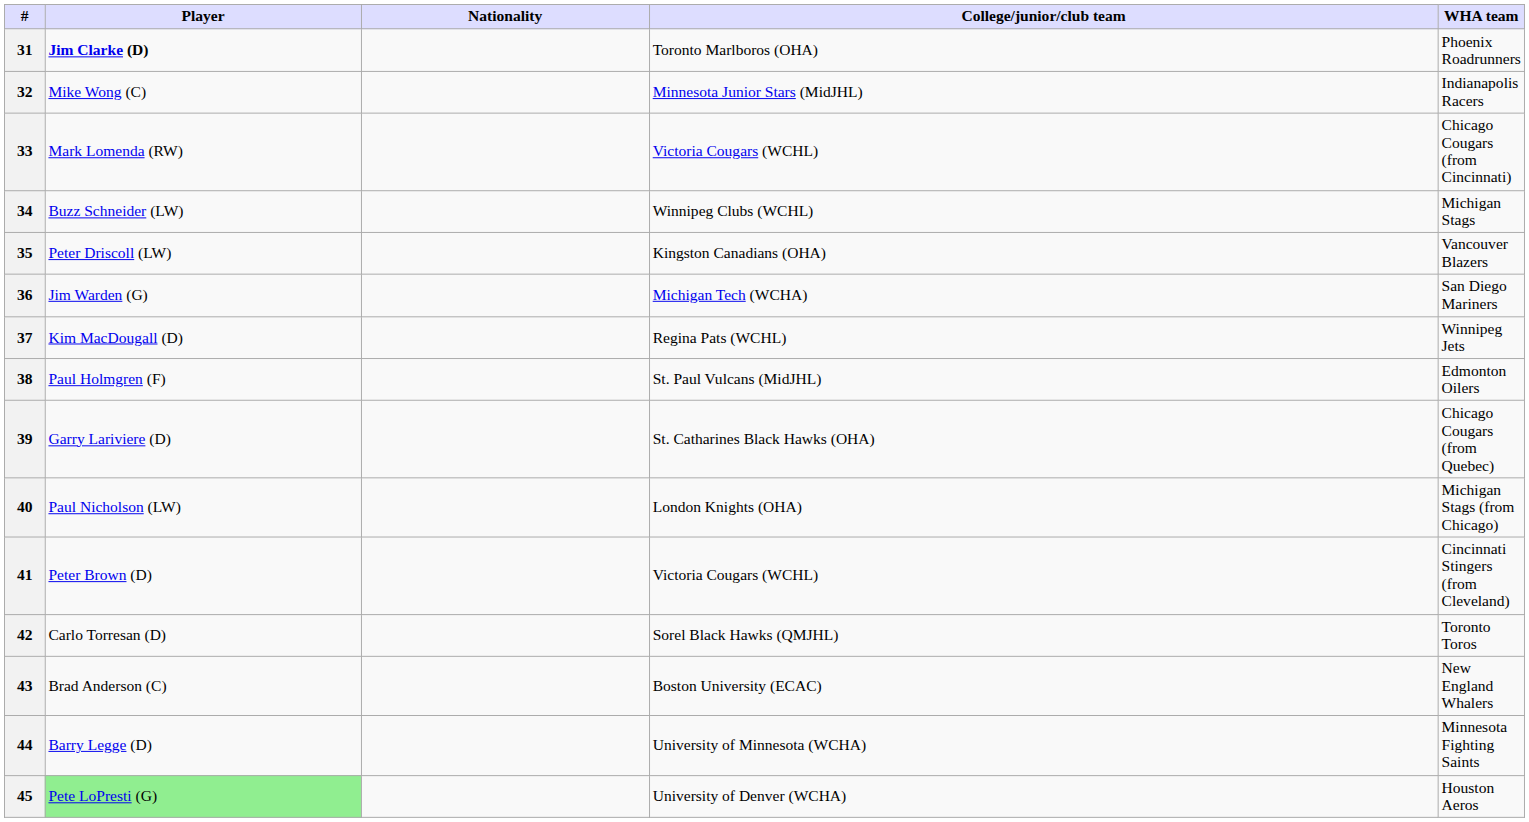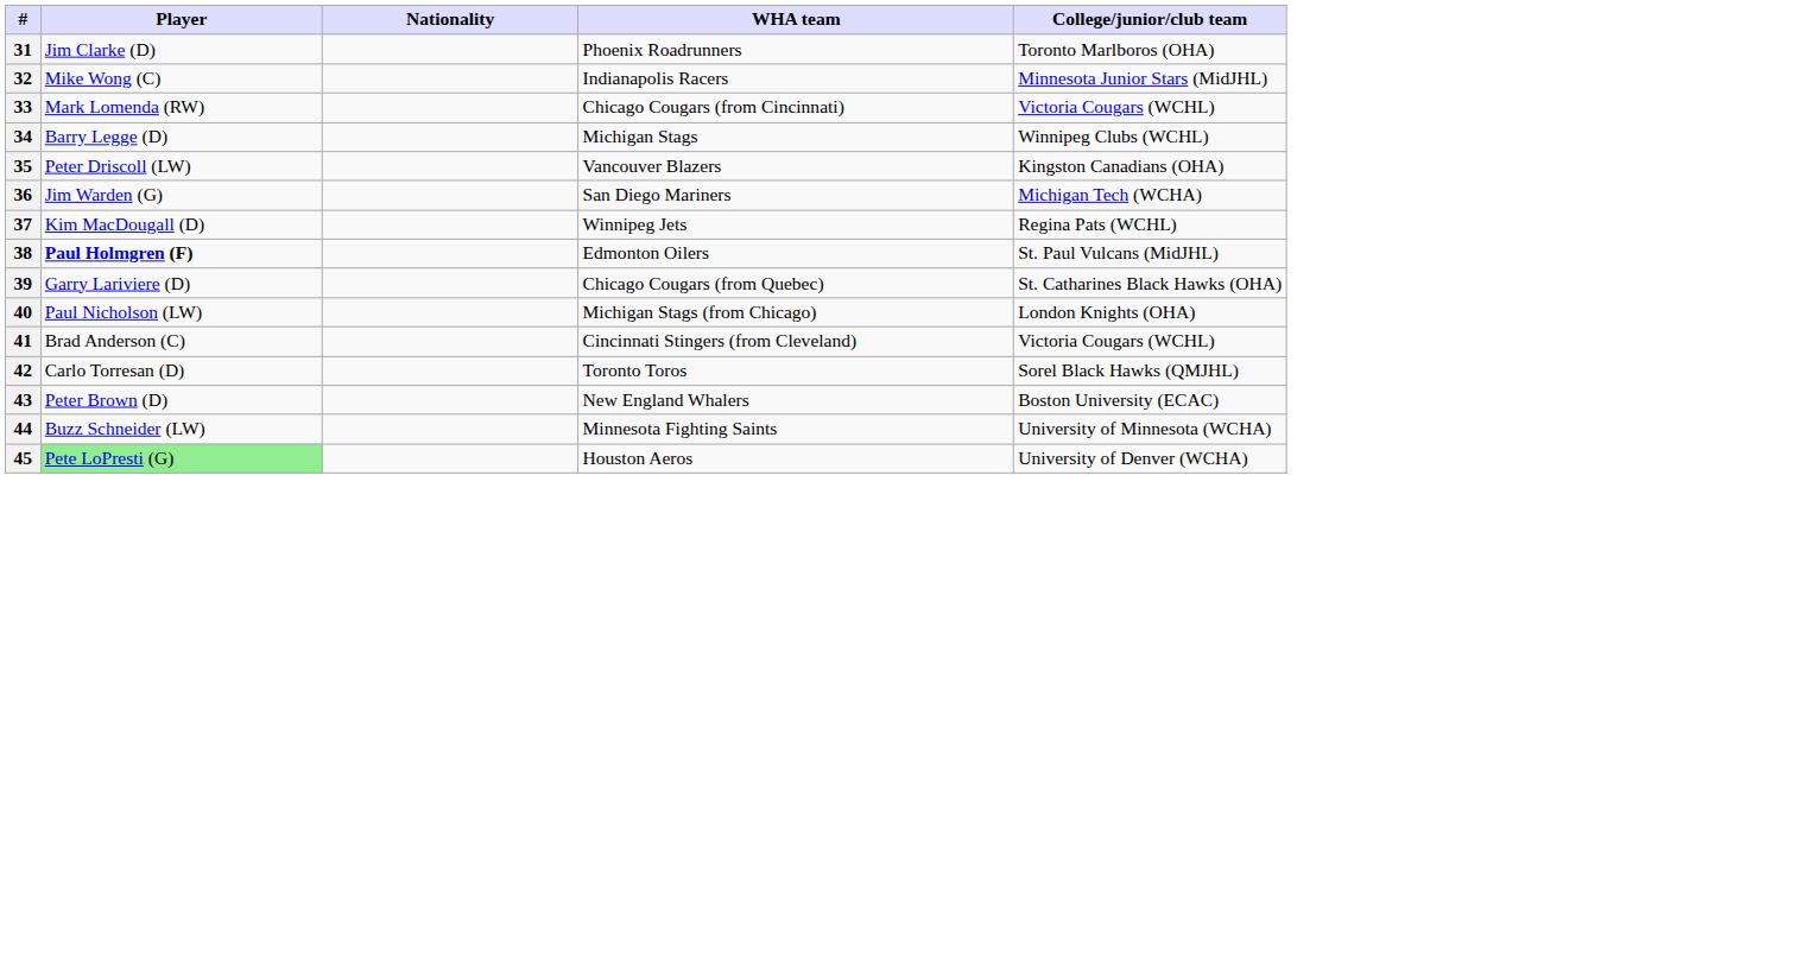columns swapped: WHA team <-> College/junior/club team
31 | Player: bold -> normal
34 | Player: Buzz Schneider (LW) -> Barry Legge (D)
38 | Player: normal -> bold
41 | Player: Peter Brown (D) -> Brad Anderson (C)
43 | Player: Brad Anderson (C) -> Peter Brown (D)
44 | Player: Barry Legge (D) -> Buzz Schneider (LW)
